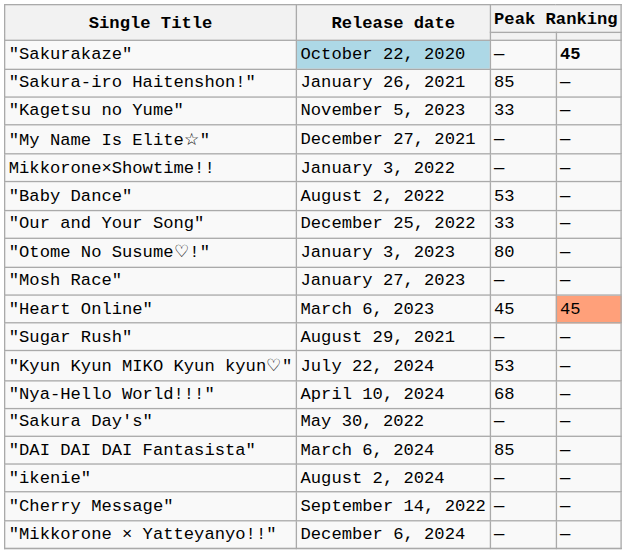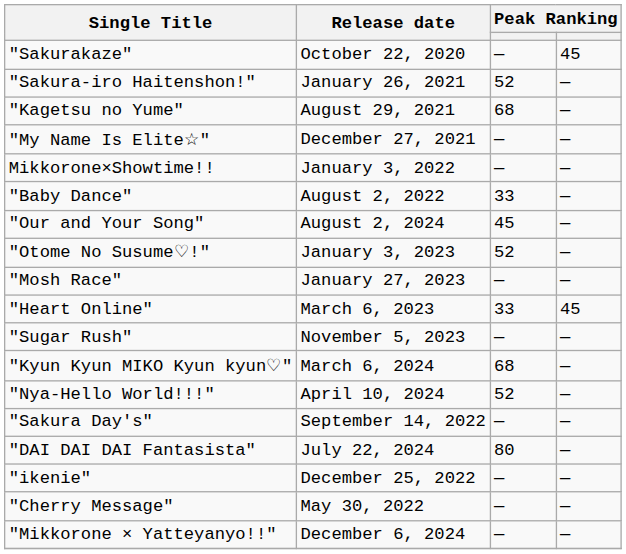"Sakurakaze" | Release date: lightblue background -> no background
"Sakurakaze" | column 4: bold -> normal
"Sakura-iro Haitenshon!" | column 3: 85 -> 52
"Kagetsu no Yume" | Release date: November 5, 2023 -> August 29, 2021
"Kagetsu no Yume" | column 3: 33 -> 68
"Baby Dance" | column 3: 53 -> 33
"Our and Your Song" | Release date: December 25, 2022 -> August 2, 2024
"Our and Your Song" | column 3: 33 -> 45
"Otome No Susume♡!" | column 3: 80 -> 52
"Heart Online" | column 3: 45 -> 33
"Heart Online" | column 4: lightsalmon background -> no background
"Sugar Rush" | Release date: August 29, 2021 -> November 5, 2023
"Kyun Kyun MIKO Kyun kyun♡" | Release date: July 22, 2024 -> March 6, 2024
"Kyun Kyun MIKO Kyun kyun♡" | column 3: 53 -> 68
"Nya-Hello World!!!" | column 3: 68 -> 52
"Sakura Day's" | Release date: May 30, 2022 -> September 14, 2022
"DAI DAI DAI Fantasista" | Release date: March 6, 2024 -> July 22, 2024
"DAI DAI DAI Fantasista" | column 3: 85 -> 80
"ikenie" | Release date: August 2, 2024 -> December 25, 2022
"Cherry Message" | Release date: September 14, 2022 -> May 30, 2022
